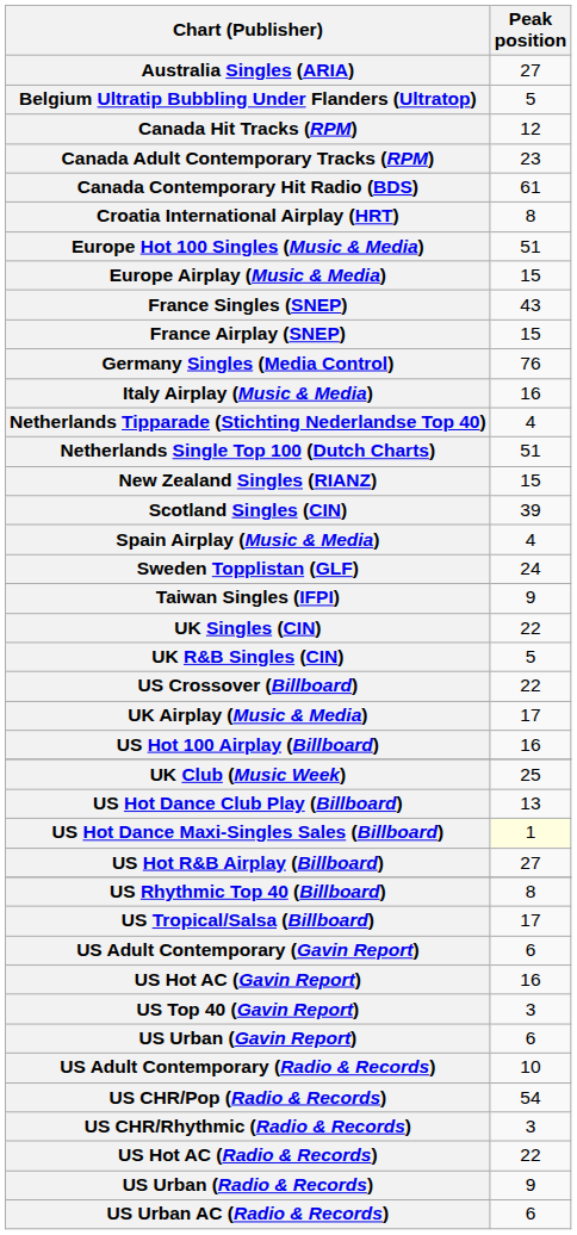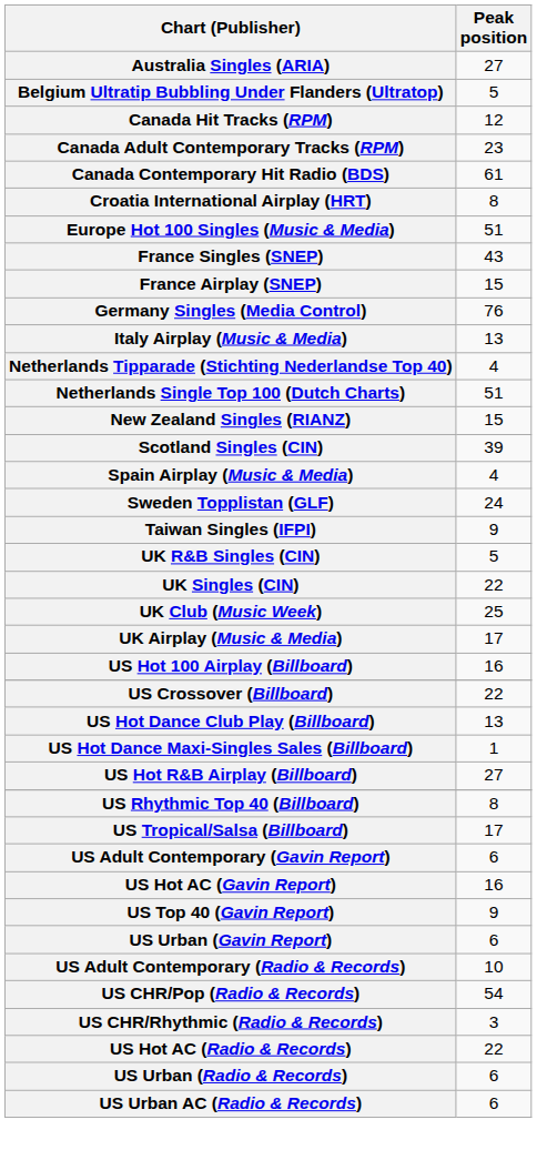- row: Europe Airplay (Music & Media) | 15
Italy Airplay (Music & Media) | Peak position: 16 -> 13
rows swapped: UK Singles (CIN) <-> UK R&B Singles (CIN)
rows swapped: UK Club (Music Week) <-> US Crossover (Billboard)
US Hot Dance Maxi-Singles Sales (Billboard) | Peak position: lightyellow background -> no background
US Top 40 (Gavin Report) | Peak position: 3 -> 9
US Urban (Radio & Records) | Peak position: 9 -> 6
